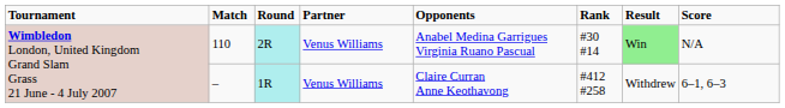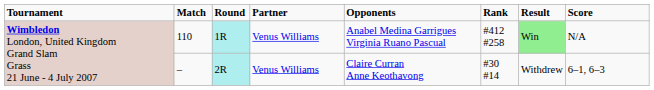110 | column 3: 2R -> 1R
110 | column 6: #30 #14 -> #412 #258
– | column 3: 1R -> 2R
– | column 6: #412 #258 -> #30 #14
